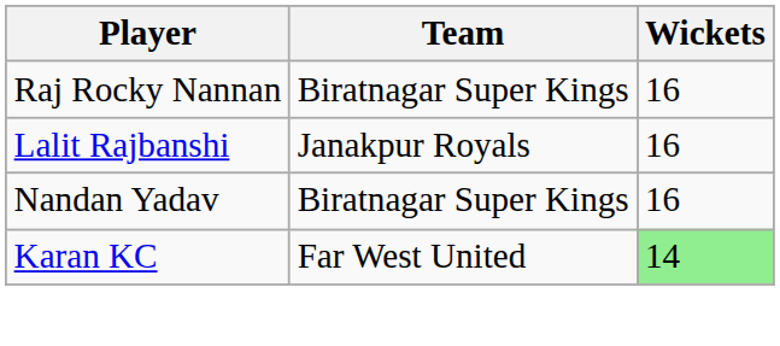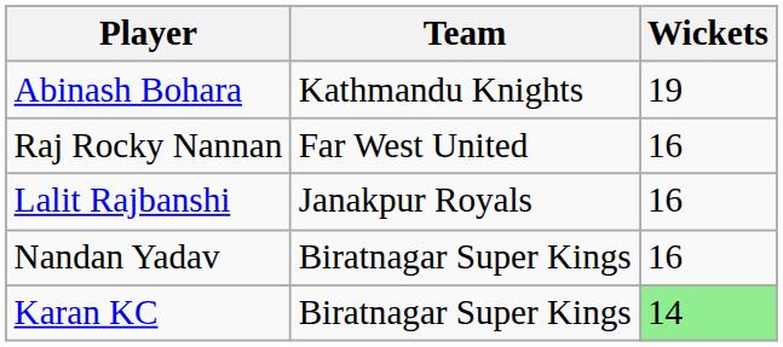+ row: Abinash Bohara | Kathmandu Knights | 19
Raj Rocky Nannan | Team: Biratnagar Super Kings -> Far West United
Karan KC | Team: Far West United -> Biratnagar Super Kings
